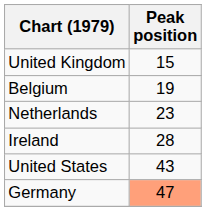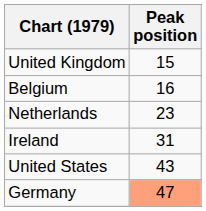Belgium | Peak position: 19 -> 16
Ireland | Peak position: 28 -> 31
